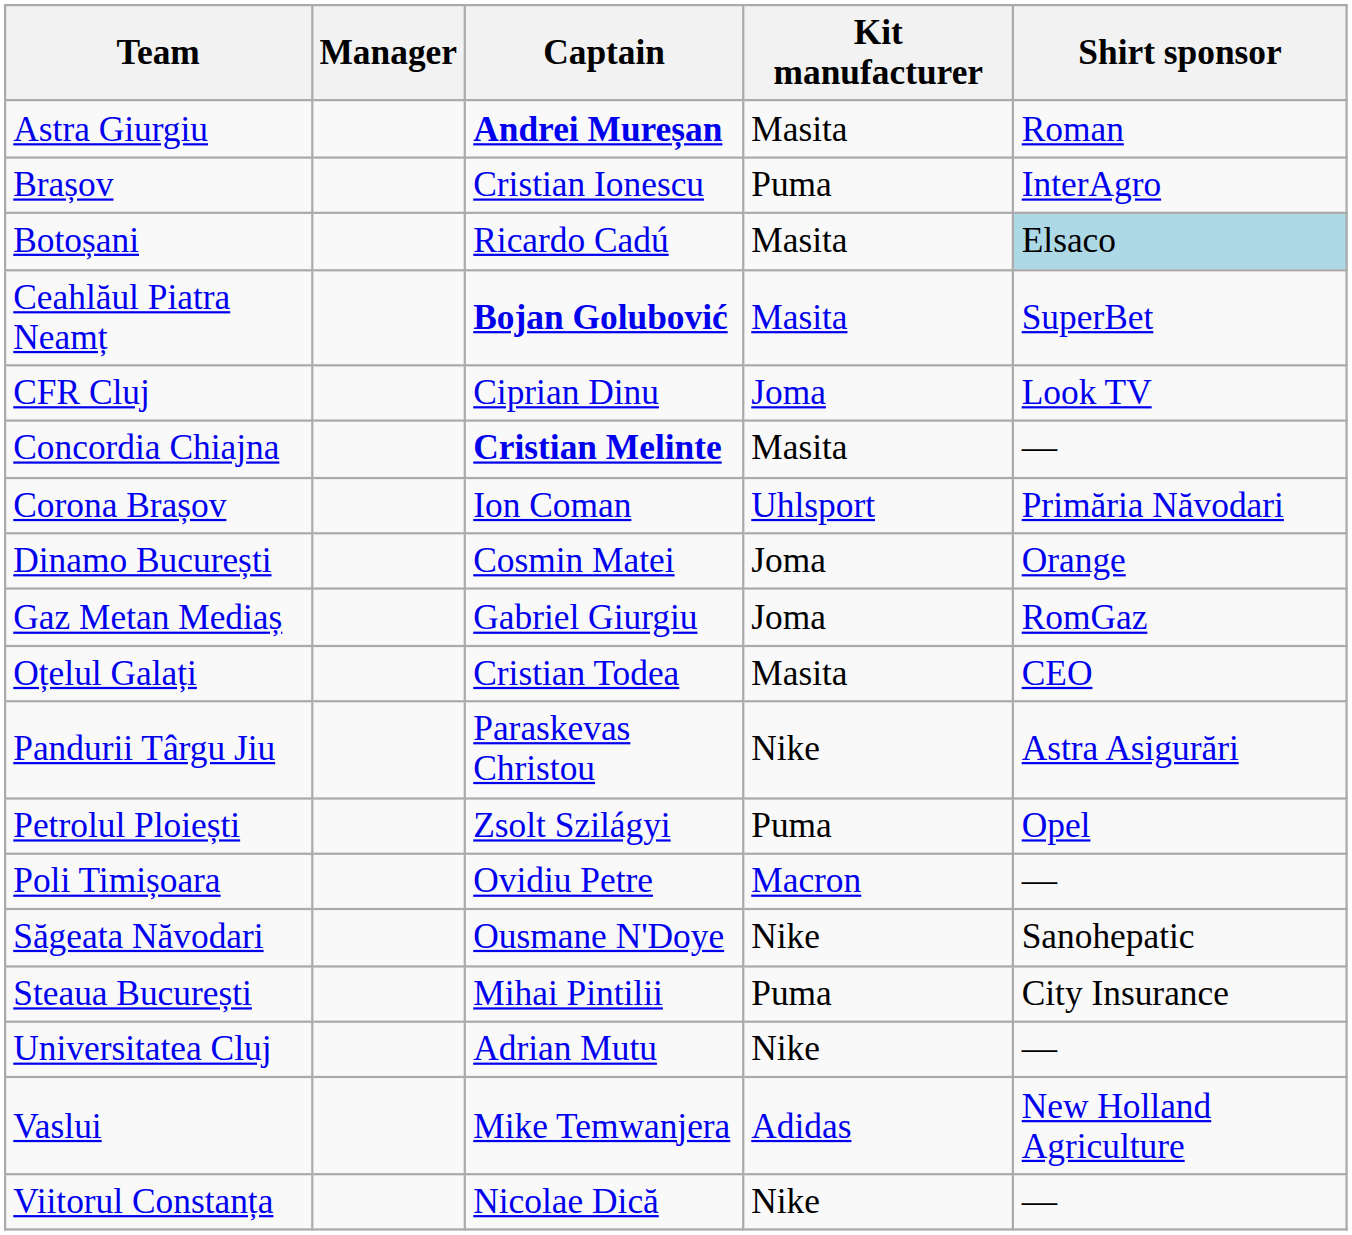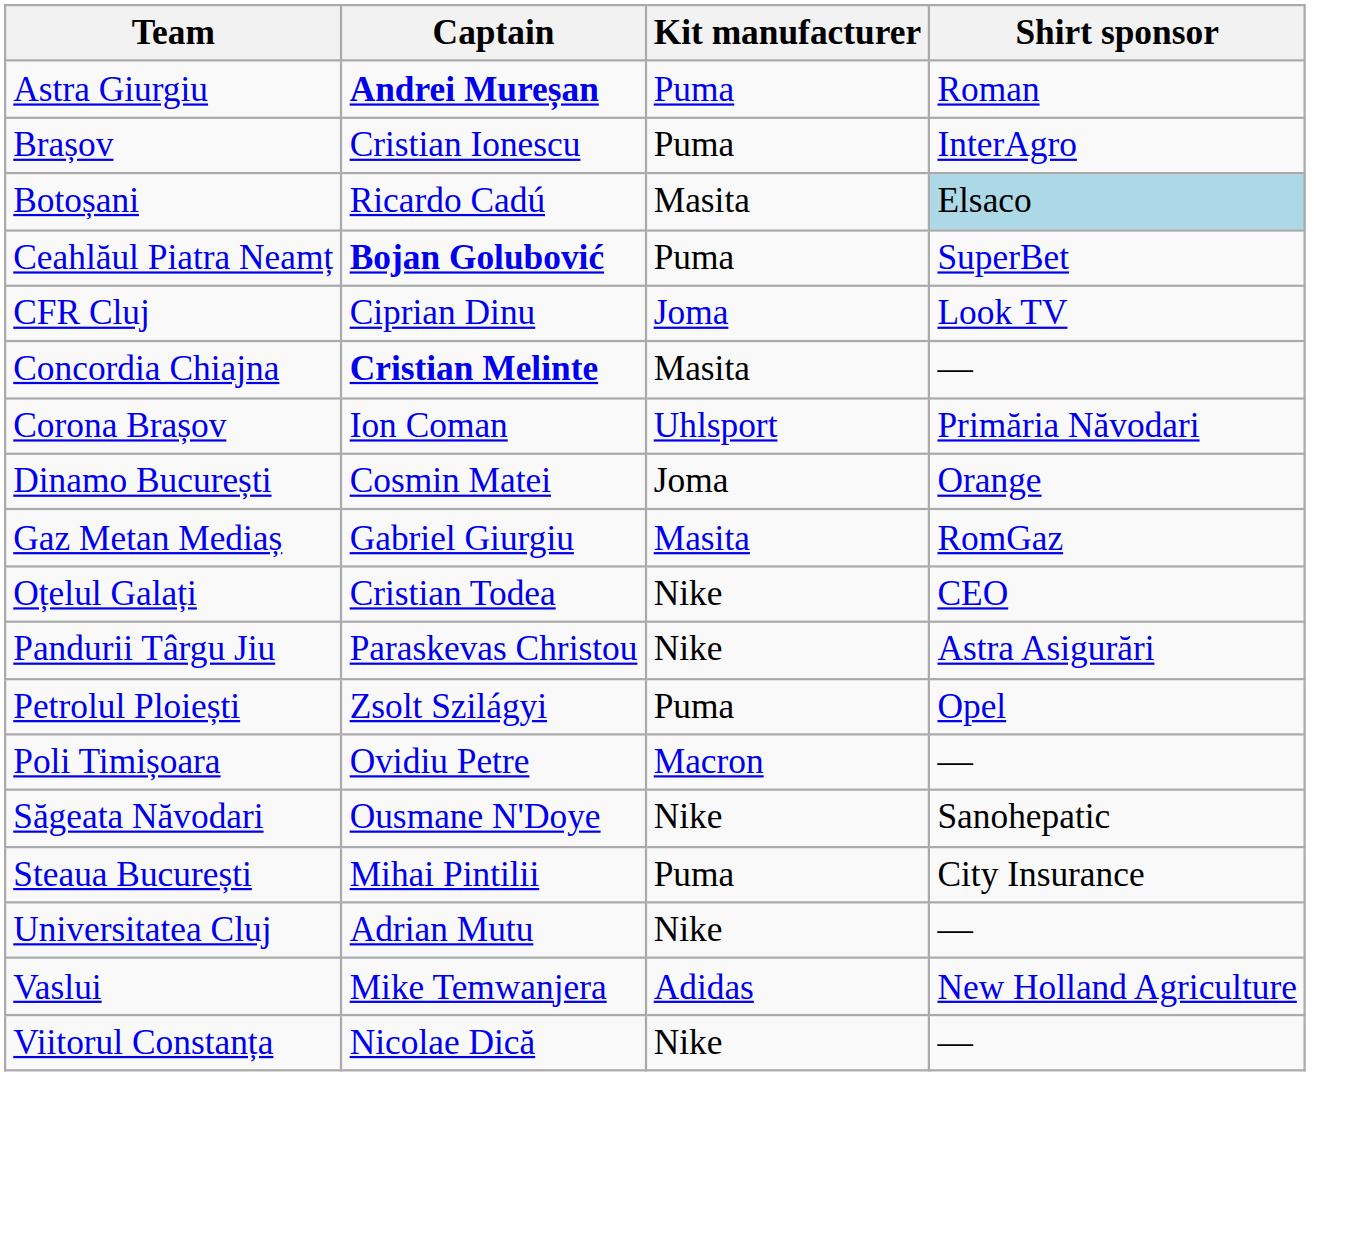- column: Manager
Astra Giurgiu | Kit manufacturer: Masita -> Puma
Ceahlăul Piatra Neamț | Kit manufacturer: Masita -> Puma
Gaz Metan Mediaș | Kit manufacturer: Joma -> Masita
Oțelul Galați | Kit manufacturer: Masita -> Nike
